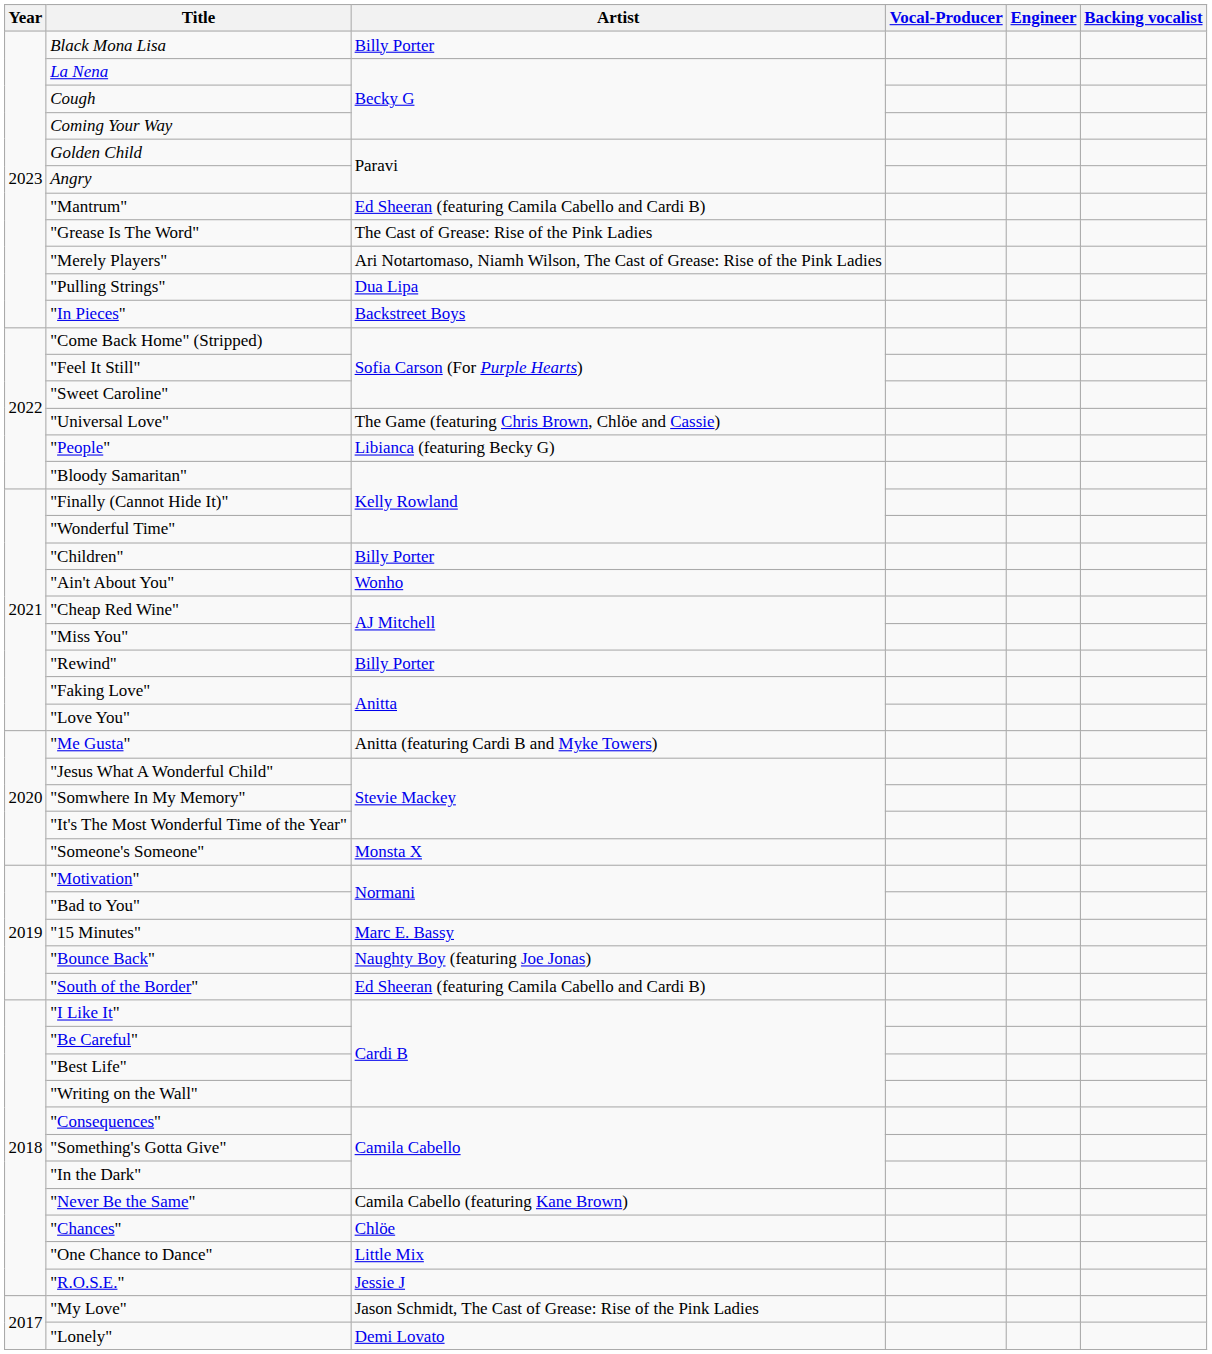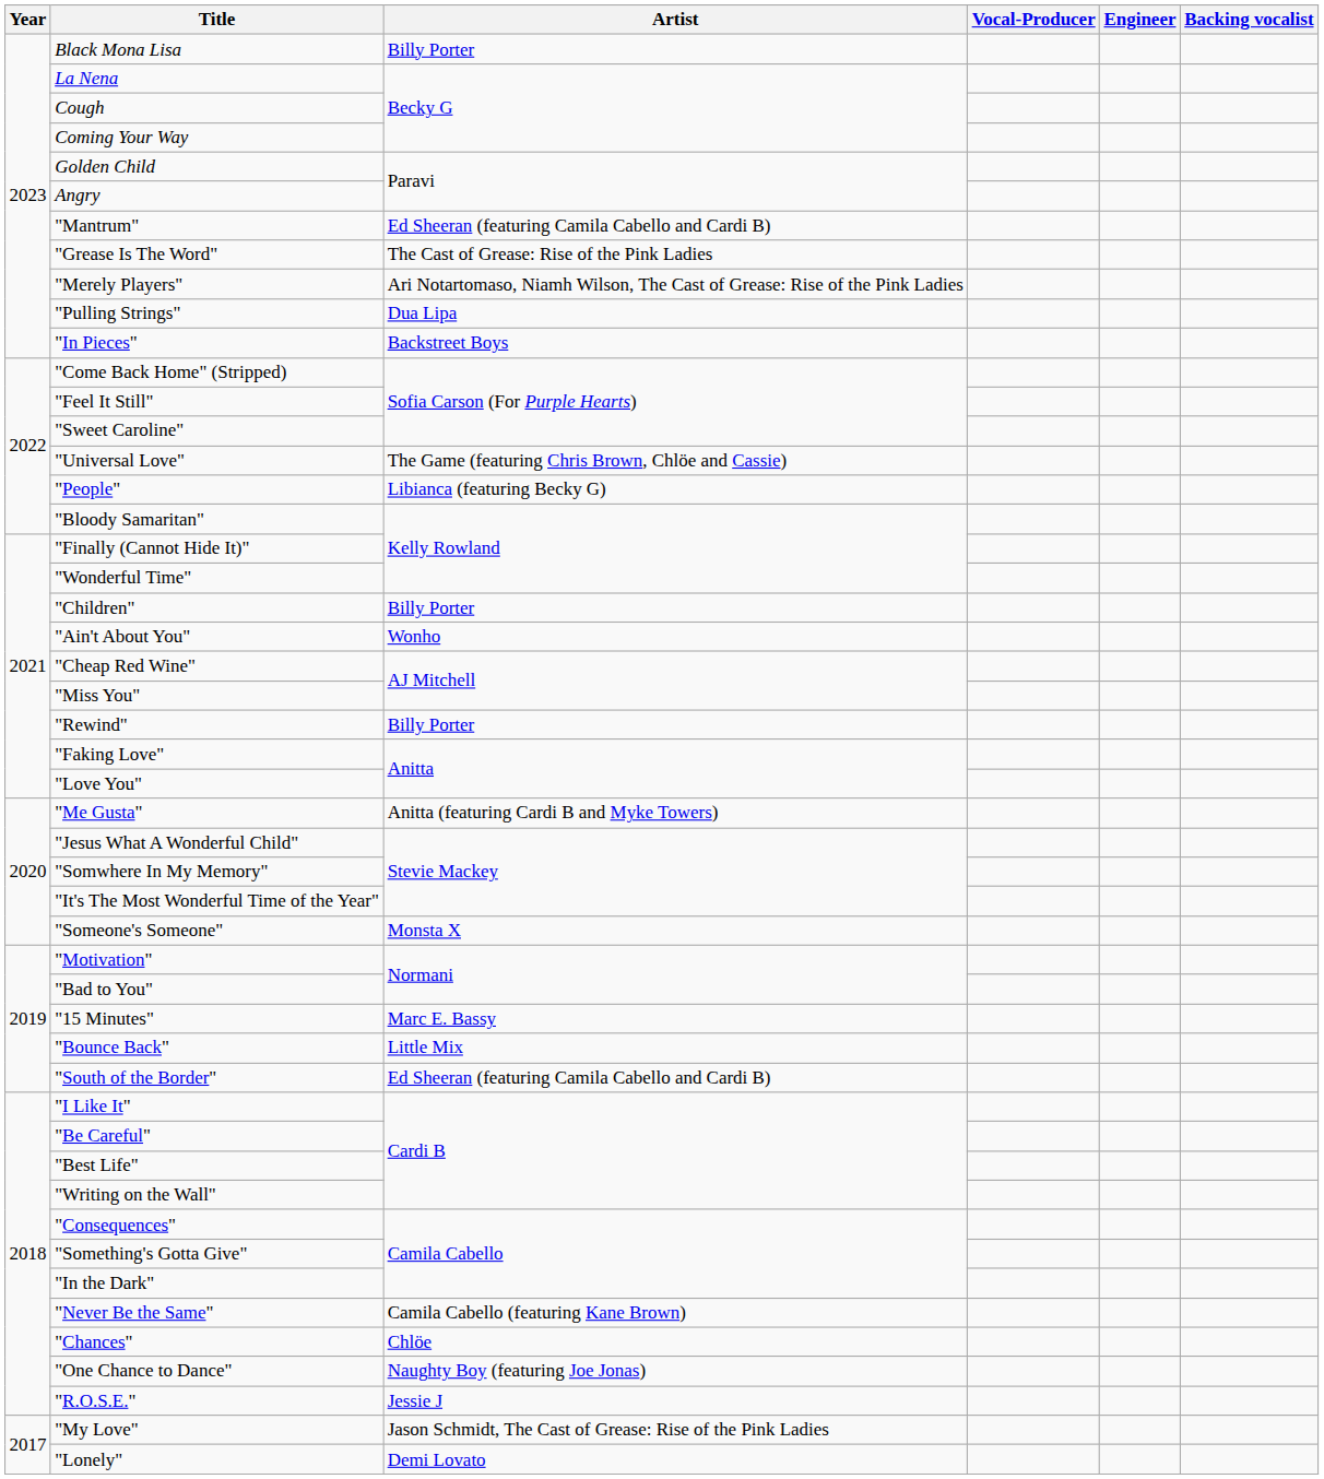"Bounce Back" | Artist: Naughty Boy (featuring Joe Jonas) -> Little Mix
"One Chance to Dance" | Artist: Little Mix -> Naughty Boy (featuring Joe Jonas)
